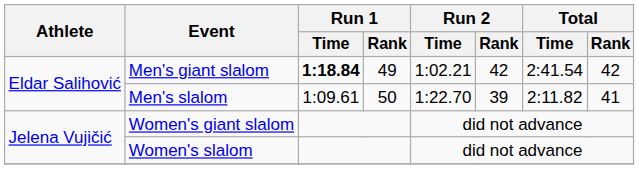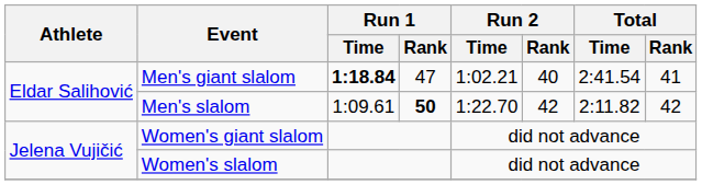Men's giant slalom | Run 1 / Rank: 49 -> 47
Men's giant slalom | Run 2 / Rank: 42 -> 40
Men's giant slalom | Total / Rank: 42 -> 41
Men's slalom | Run 1 / Rank: normal -> bold
Men's slalom | Run 2 / Rank: 39 -> 42
Men's slalom | Total / Rank: 41 -> 42
